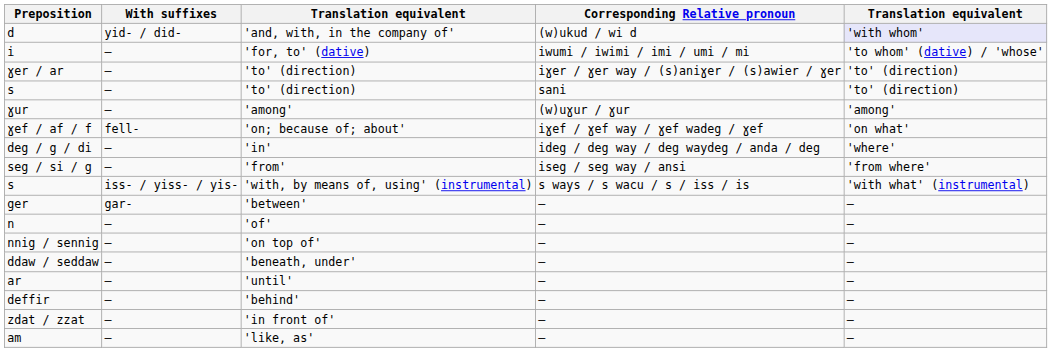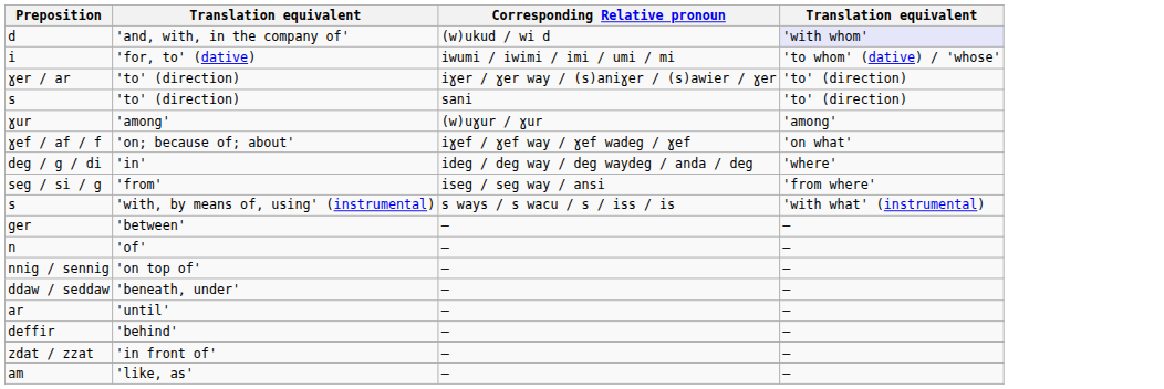- column: With suffixes | yid- / did- | — | — | — | — | fell- | — | — | iss- / yiss- / yis- | gar- | — | — | — | — | — | — | —
